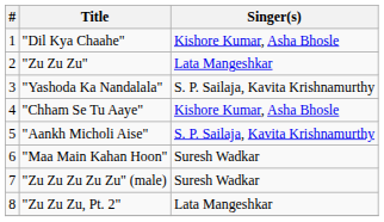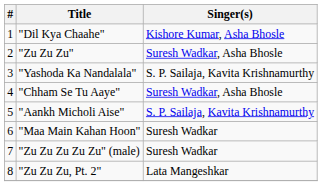"Zu Zu Zu" | Singer(s): Lata Mangeshkar -> Suresh Wadkar, Asha Bhosle
"Chham Se Tu Aaye" | Singer(s): Kishore Kumar, Asha Bhosle -> Suresh Wadkar, Asha Bhosle
